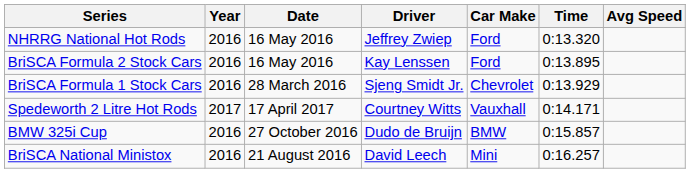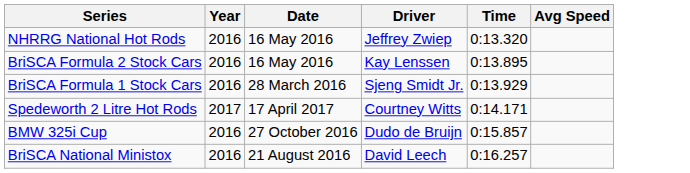- column: Car Make | Ford | Ford | Chevrolet | Vauxhall | BMW | Mini
